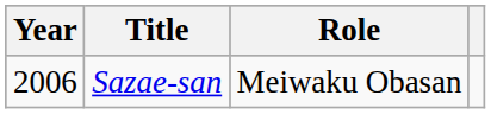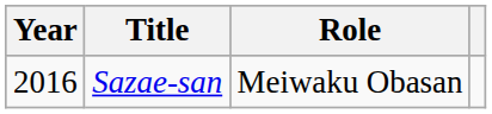Sazae-san | Year: 2006 -> 2016
